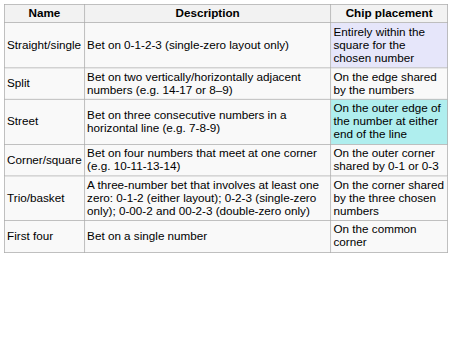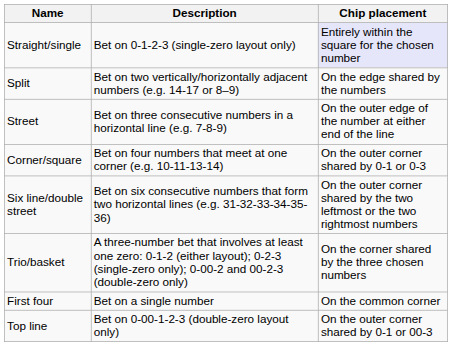Street | Chip placement: paleturquoise background -> no background
+ row: Six line/double street | Bet on six consecutive numbers that form two horizontal lines (e.g. 31-32-33-34-35-36) | On the outer corner shared by the two leftmost or the two rightmost numbers
+ row: Top line | Bet on 0-00-1-2-3 (double-zero layout only) | On the outer corner shared by 0-1 or 00-3
